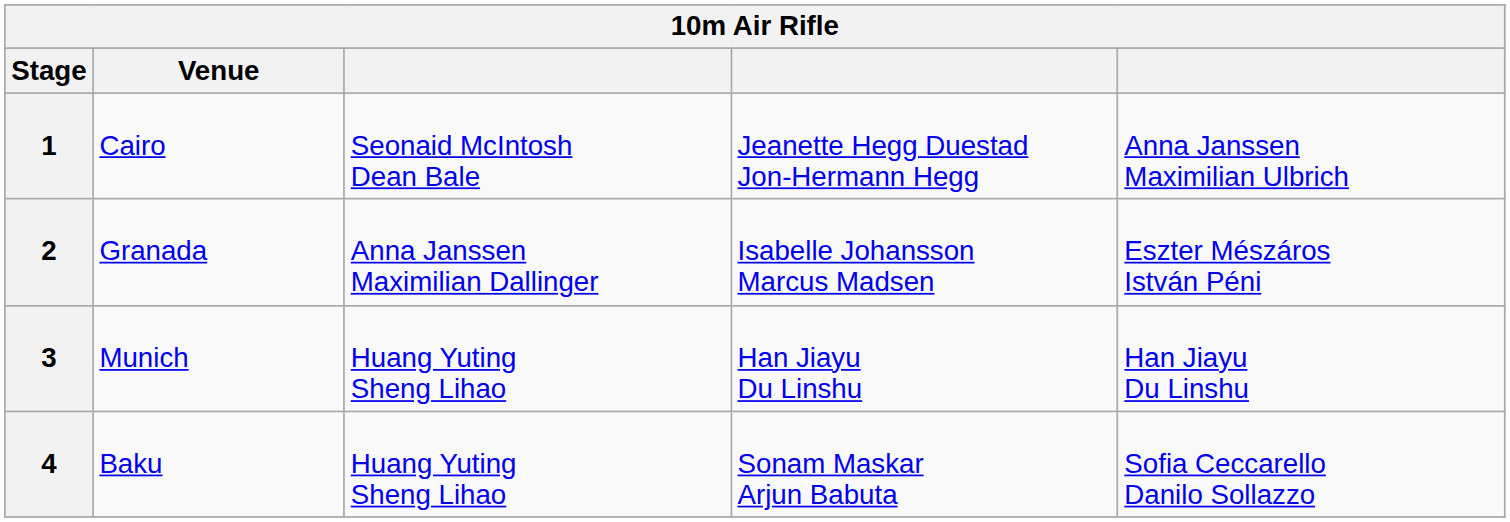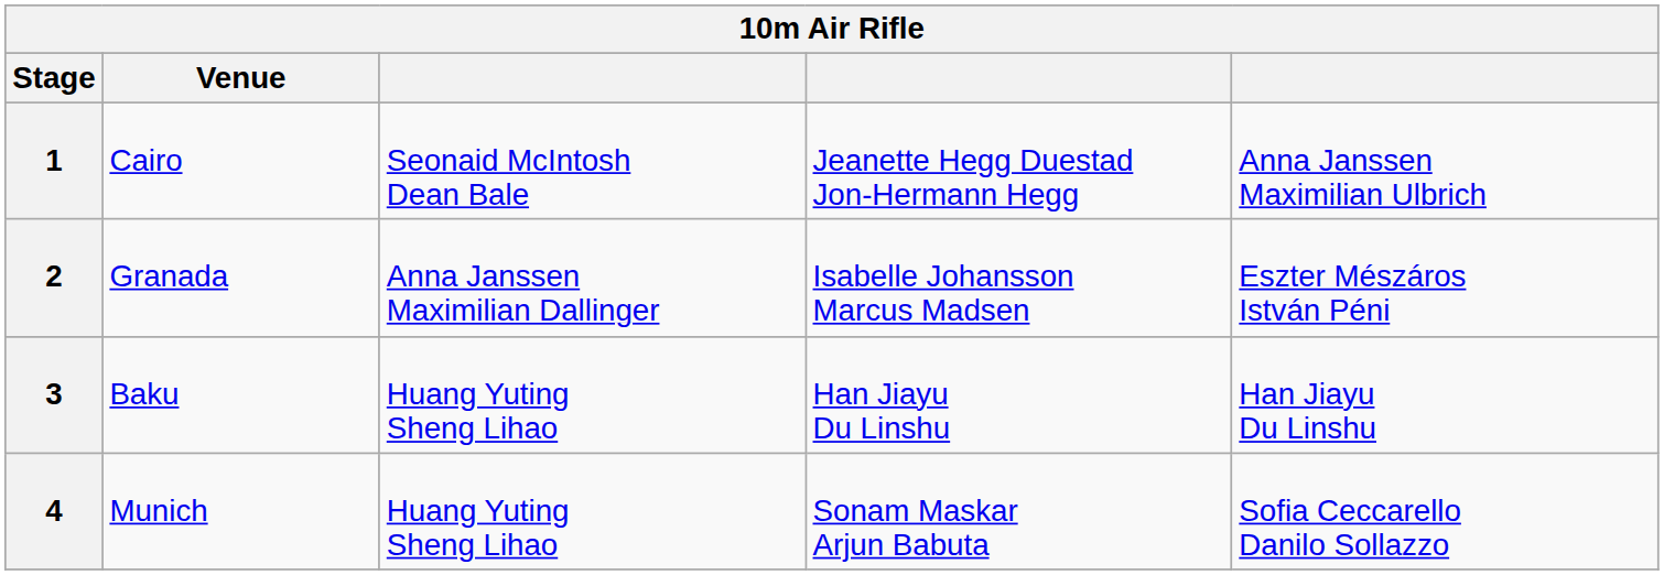3 | Venue: Munich -> Baku
4 | Venue: Baku -> Munich
